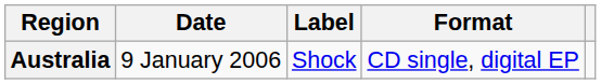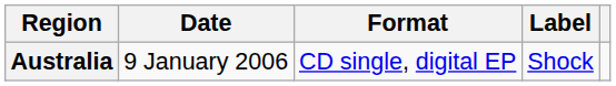columns swapped: Format <-> Label
